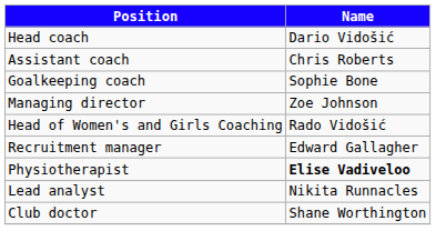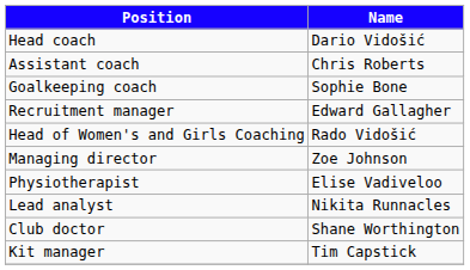rows swapped: Managing director <-> Recruitment manager
Physiotherapist | Name: bold -> normal
+ row: Kit manager | Tim Capstick
